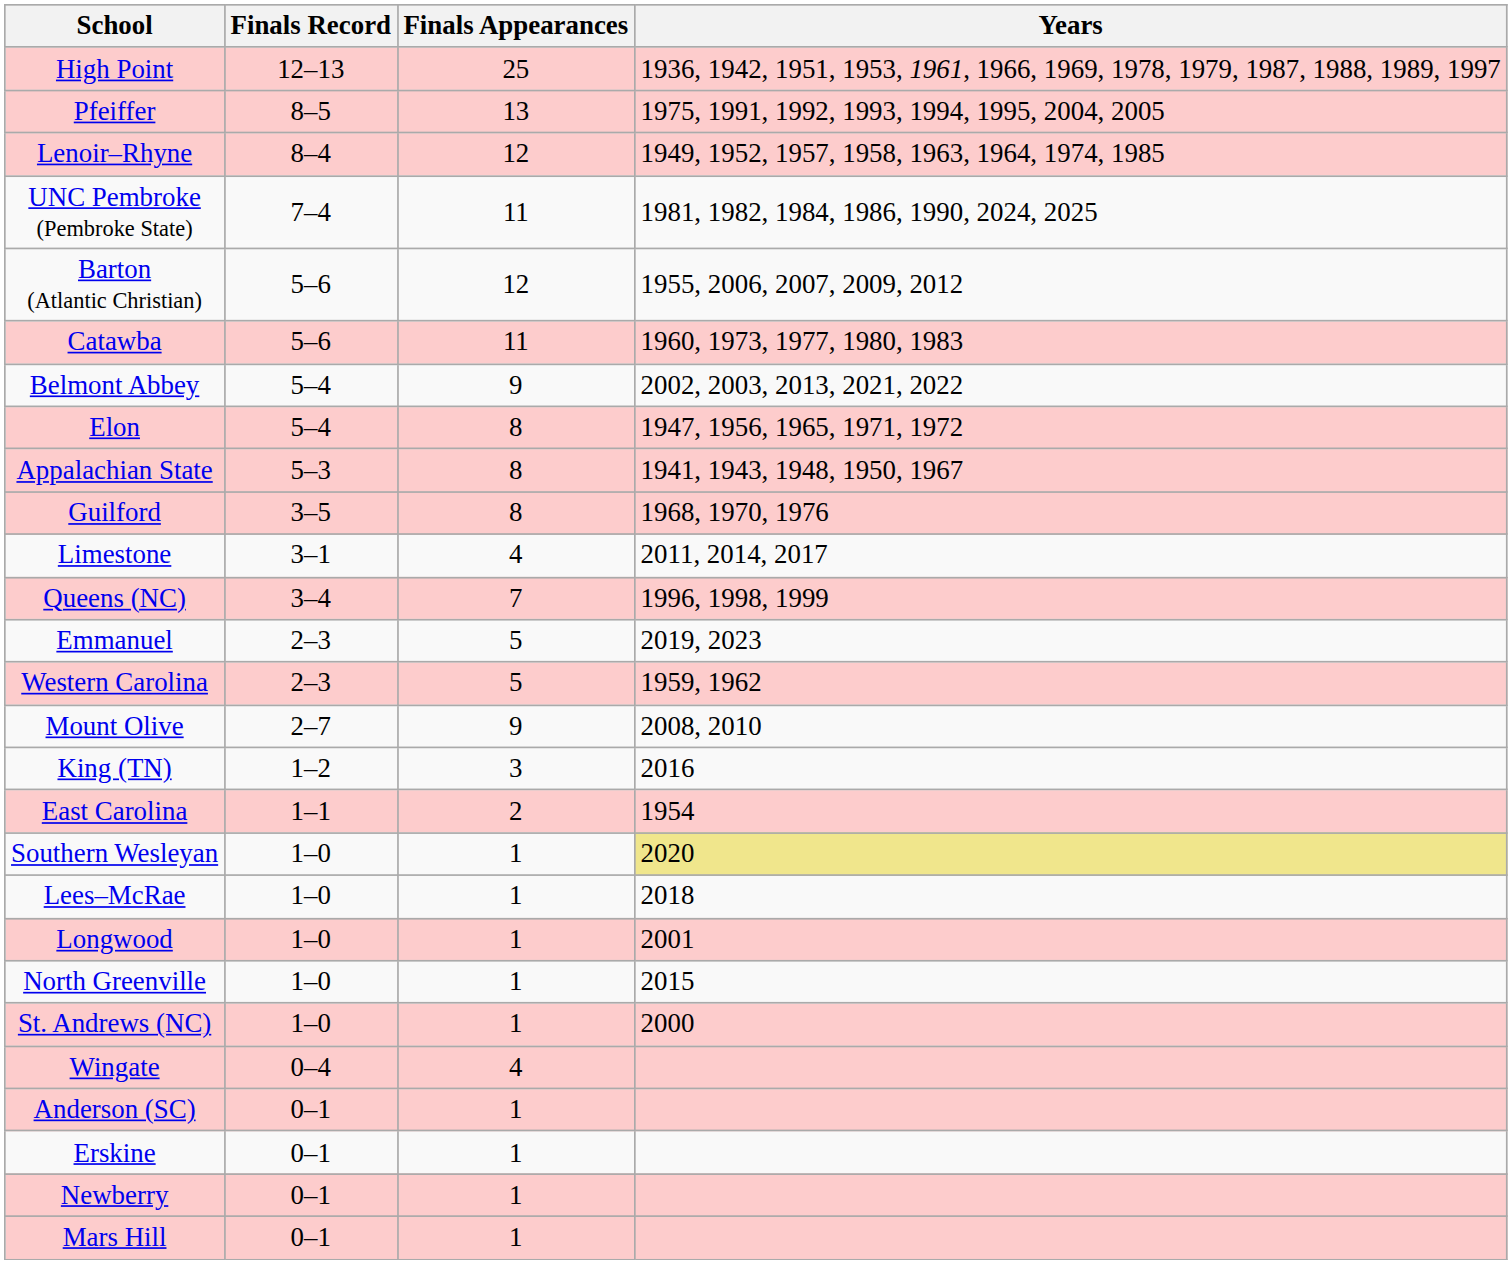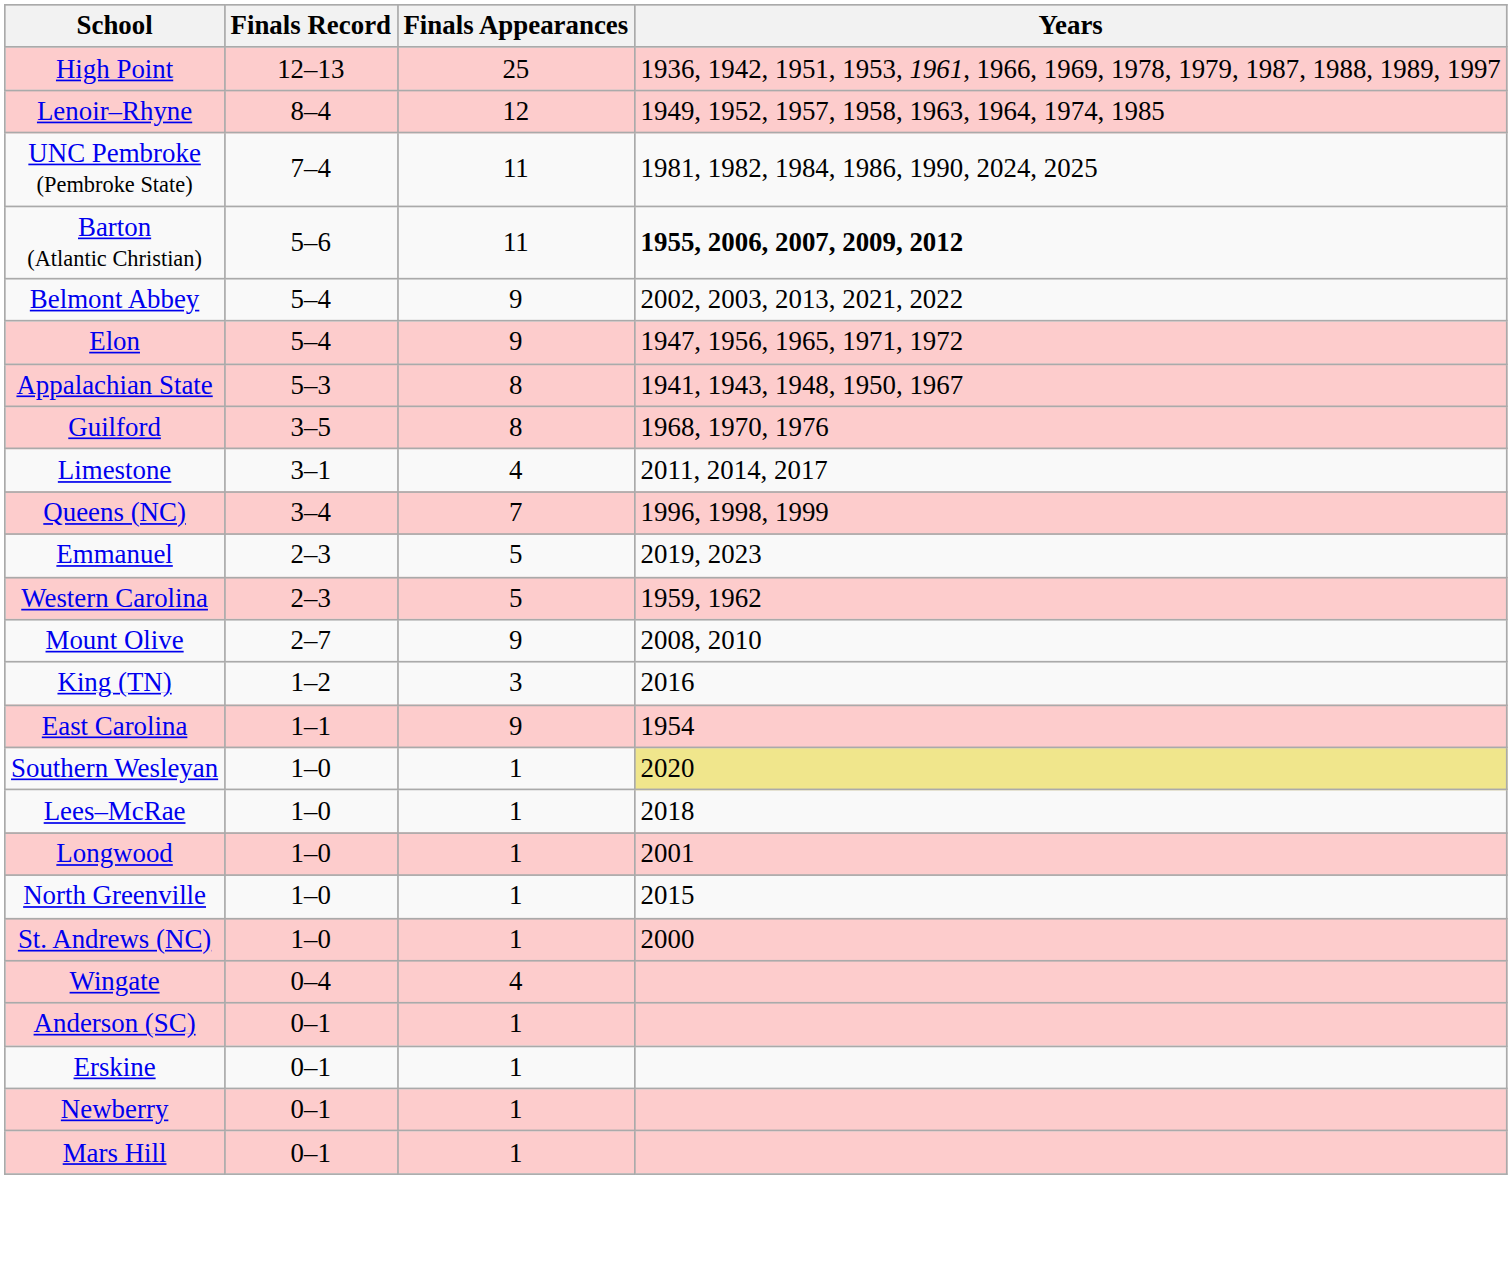- row: Pfeiffer | 8–5 | 13 | 1975, 1991, 1992, 1993, 1994, 1995, 2004, 2005
Barton (Atlantic Christian) | Finals Appearances: 12 -> 11
Barton (Atlantic Christian) | Years: normal -> bold
- row: Catawba | 5–6 | 11 | 1960, 1973, 1977, 1980, 1983
Elon | Finals Appearances: 8 -> 9
East Carolina | Finals Appearances: 2 -> 9
